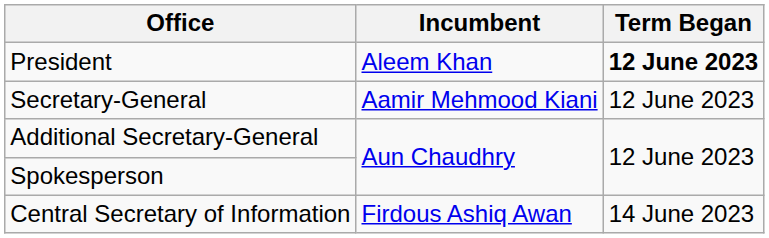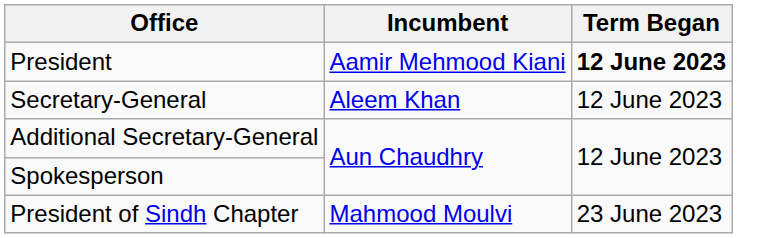President | Incumbent: Aleem Khan -> Aamir Mehmood Kiani
Secretary-General | Incumbent: Aamir Mehmood Kiani -> Aleem Khan
- row: Central Secretary of Information | Firdous Ashiq Awan | 14 June 2023
+ row: President of Sindh Chapter | Mahmood Moulvi | 23 June 2023
